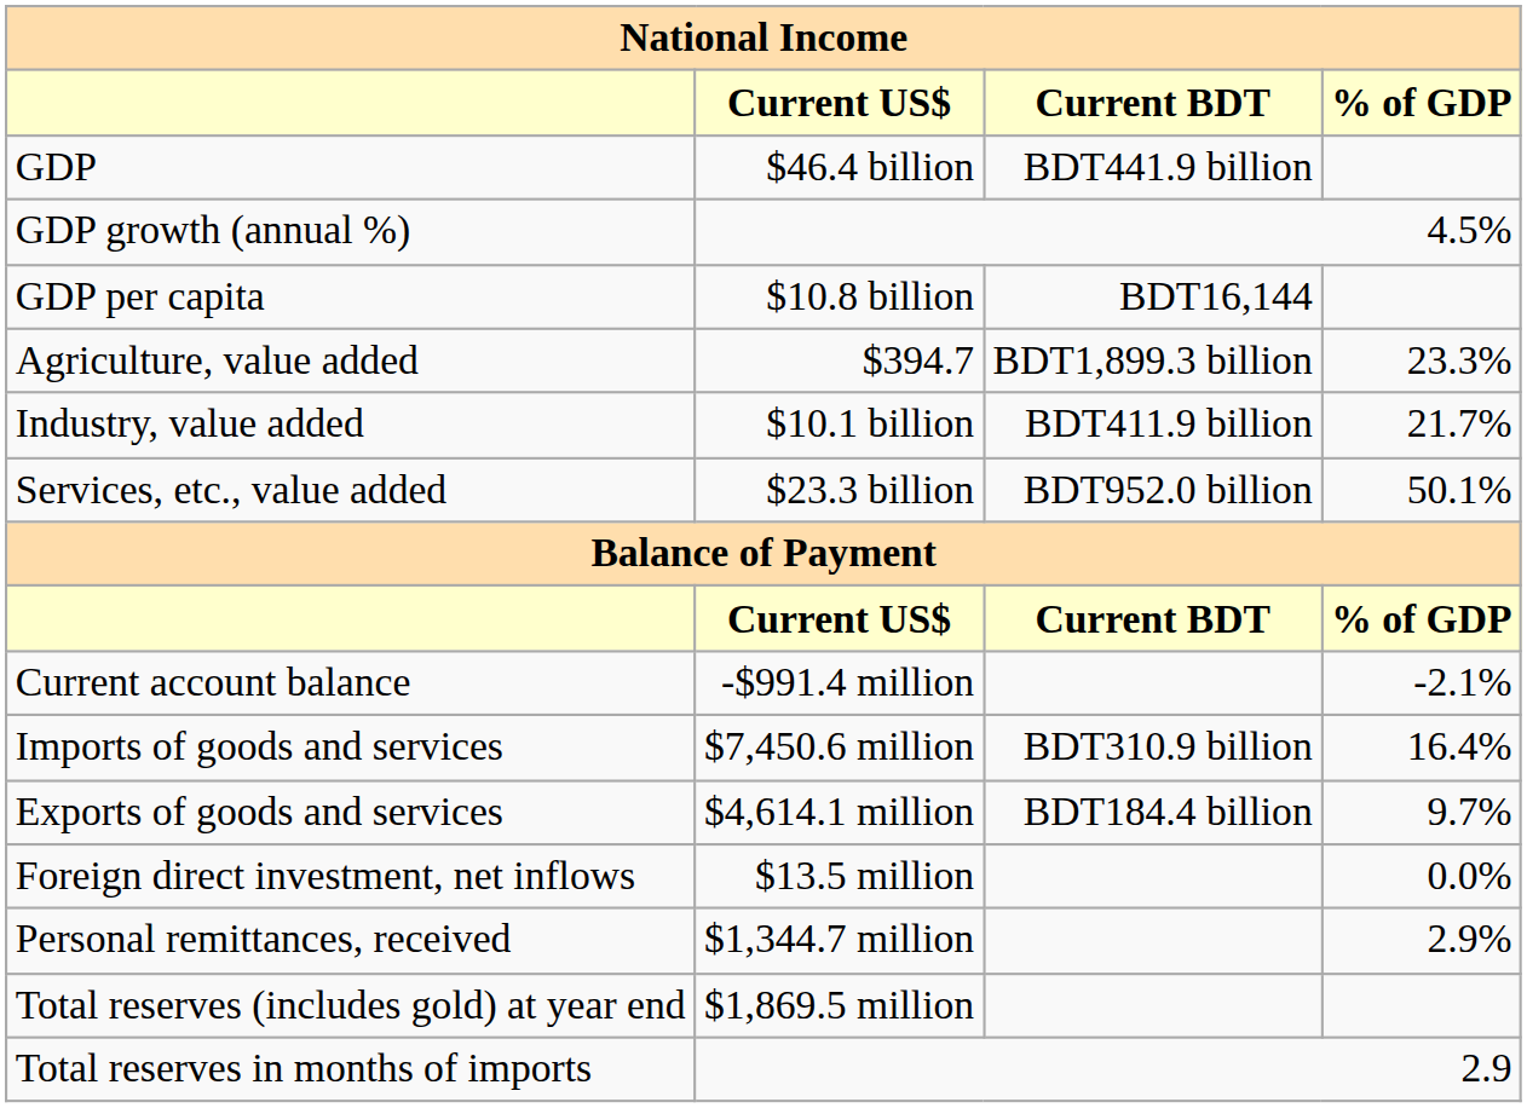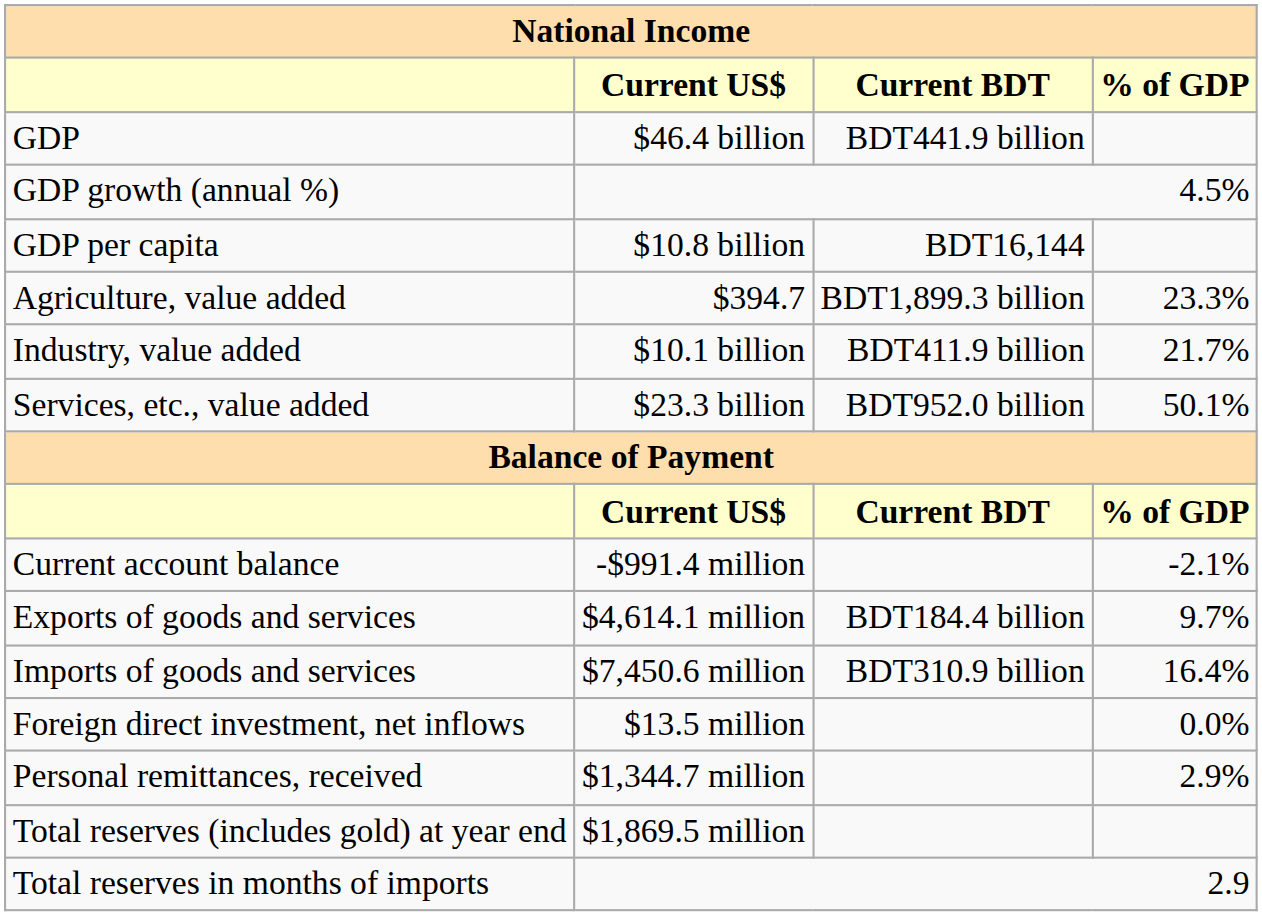rows swapped: Imports of goods and services <-> Exports of goods and services
